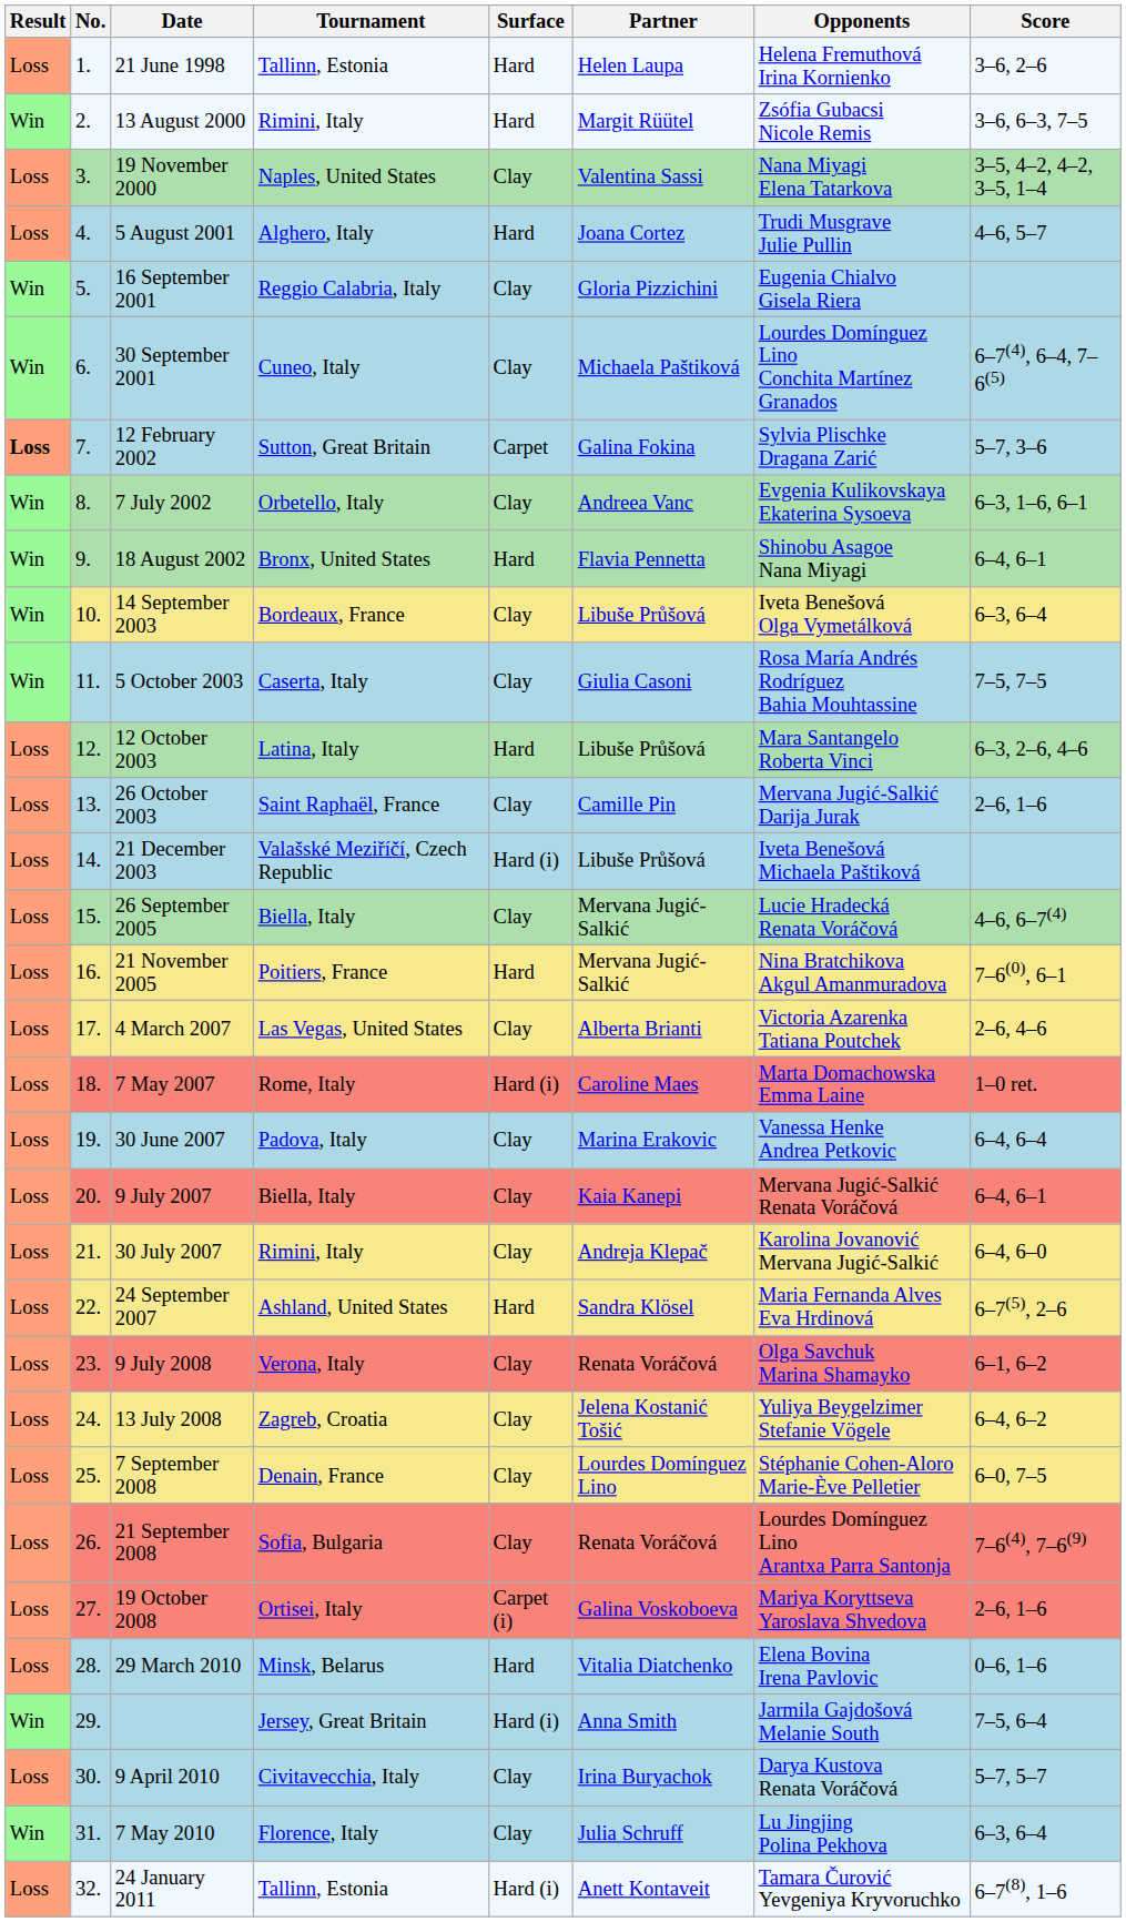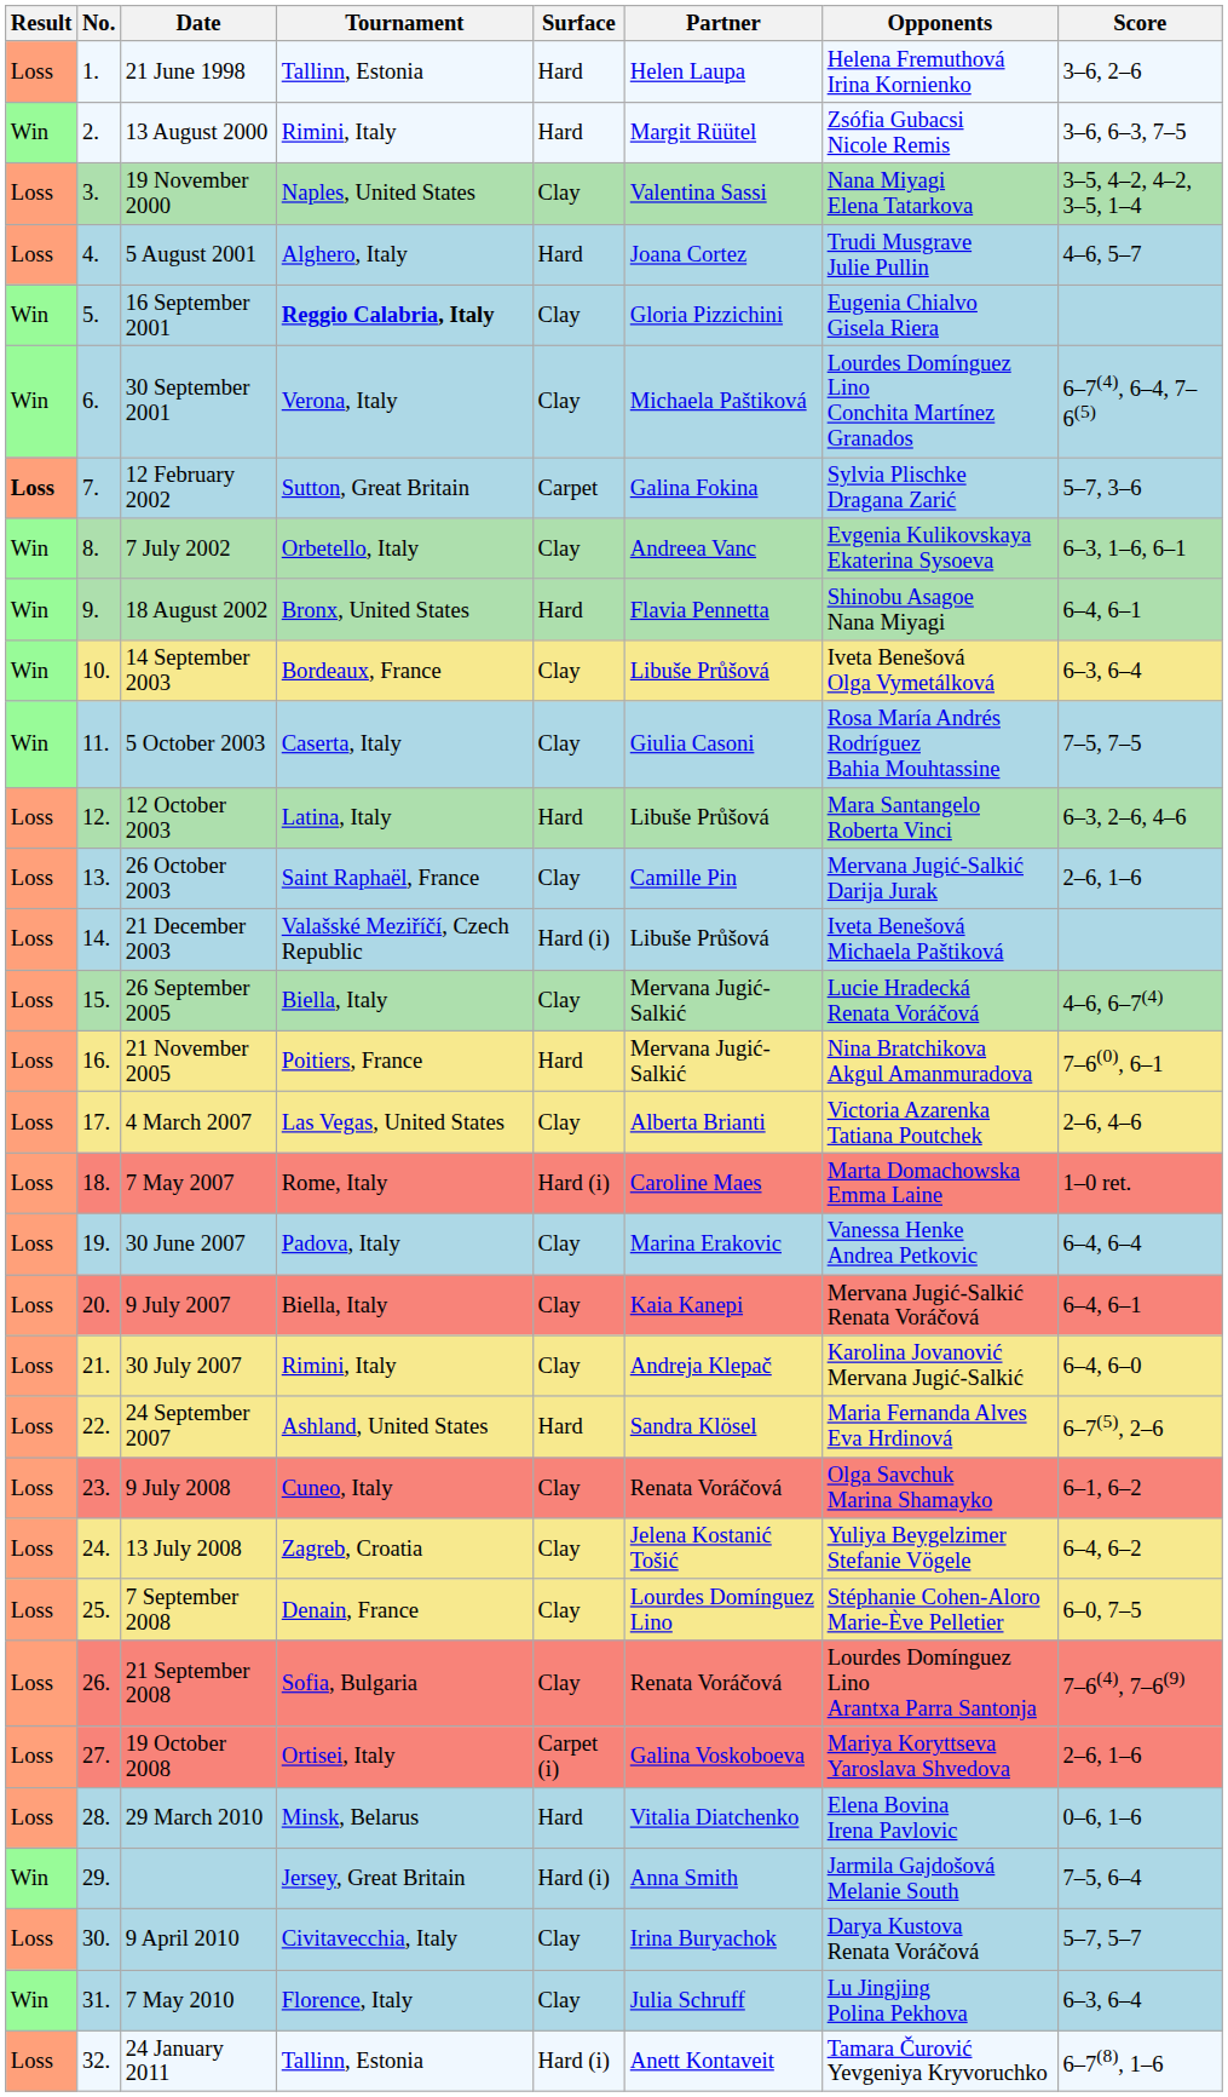16 September 2001 | Tournament: normal -> bold
30 September 2001 | Tournament: Cuneo, Italy -> Verona, Italy
9 July 2008 | Tournament: Verona, Italy -> Cuneo, Italy
